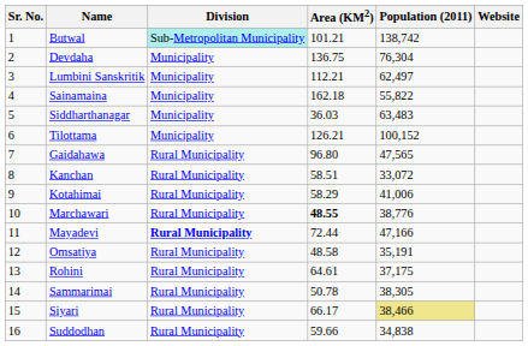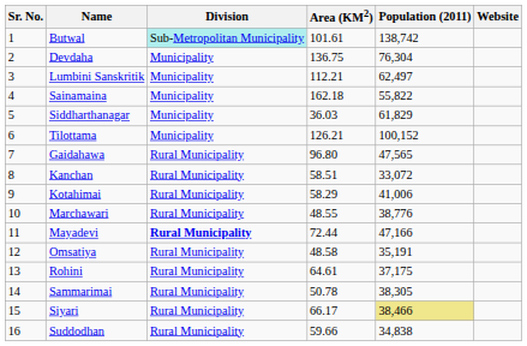Butwal | Area (KM2): 101.21 -> 101.61
Siddharthanagar | Population (2011): 63,483 -> 61,829
Marchawari | Area (KM2): bold -> normal
